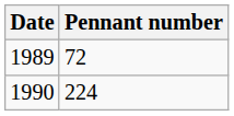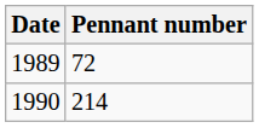1990 | Pennant number: 224 -> 214
